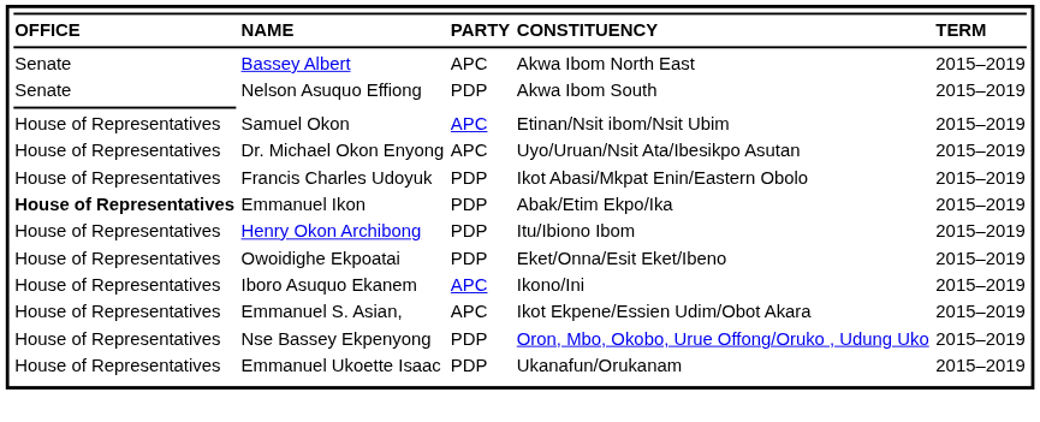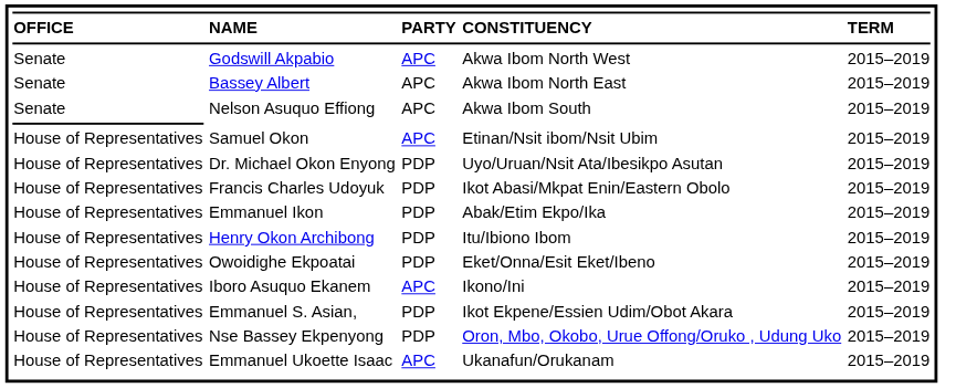+ row: Senate | Godswill Akpabio | APC | Akwa Ibom North West | 2015–2019
Nelson Asuquo Effiong | column 3: PDP -> APC
Dr. Michael Okon Enyong | column 3: APC -> PDP
Emmanuel Ikon | column 1: bold -> normal
Emmanuel S. Asian, | column 3: APC -> PDP
Emmanuel Ukoette Isaac | column 3: PDP -> APC
